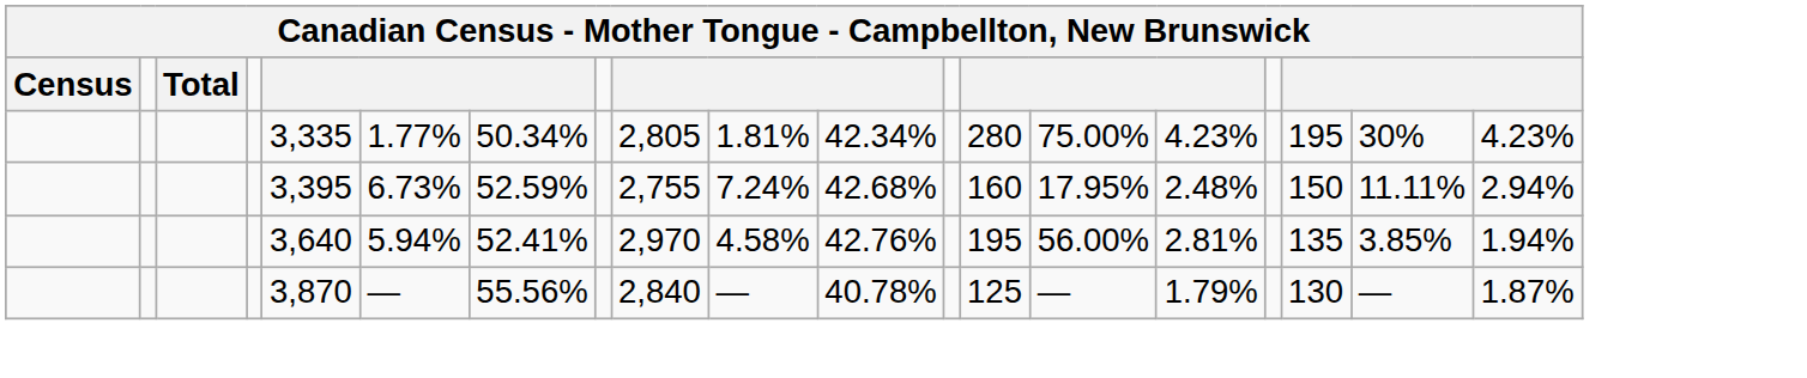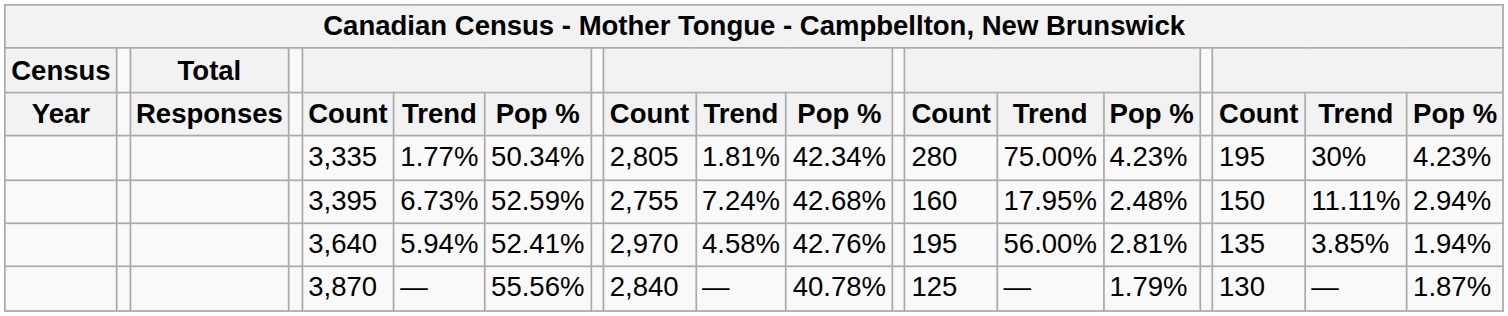+ row: Year | Responses | Count | Trend | Pop % | Count | Trend | Pop % | Count | Trend | Pop % | Count | Trend | Pop %
